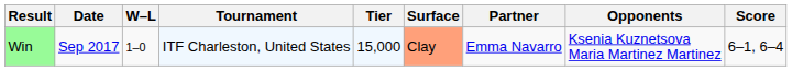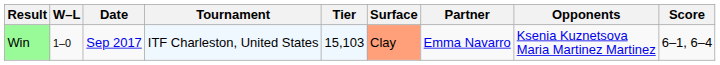columns swapped: W–L <-> Date
Win | Tier: 15,000 -> 15,103
